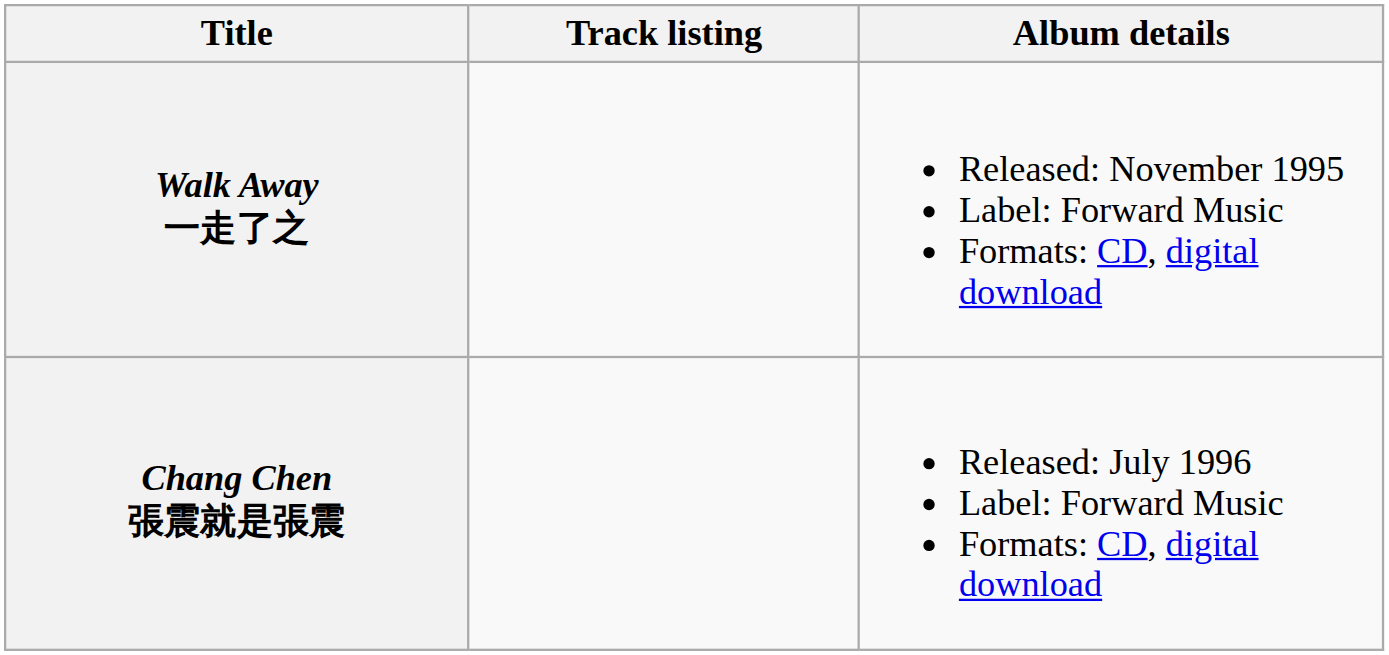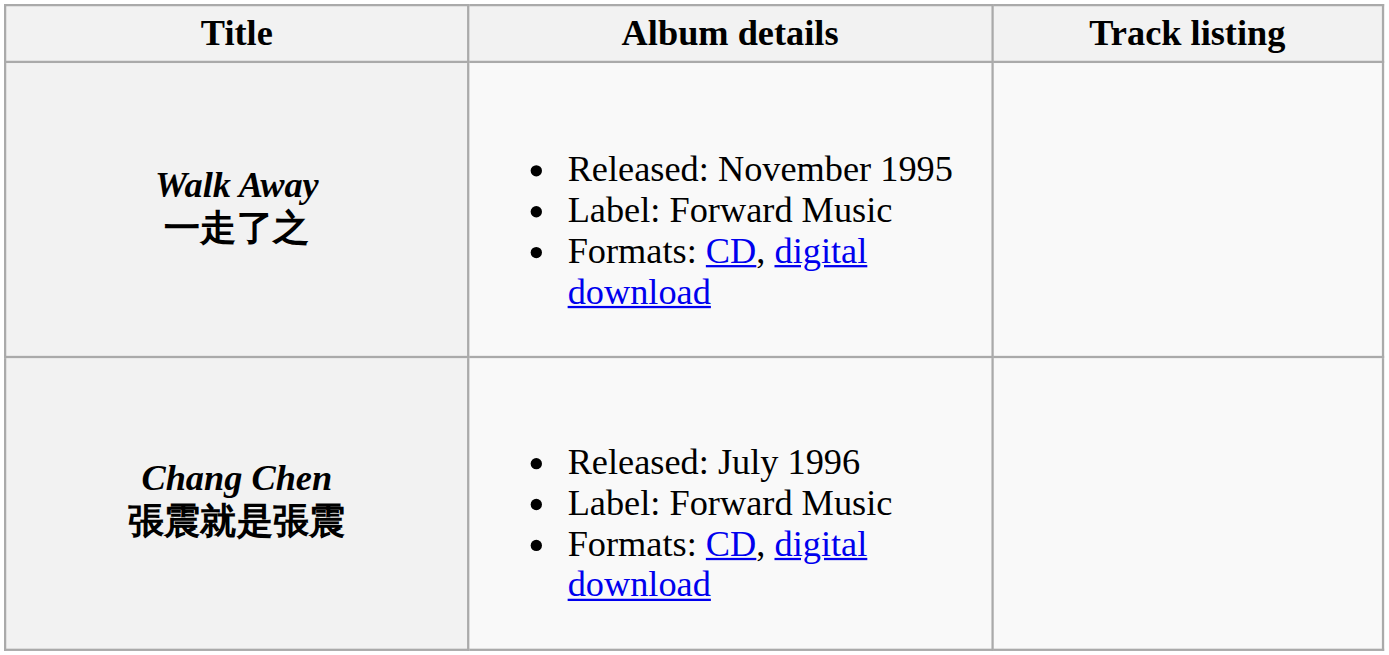columns swapped: Album details <-> Track listing
